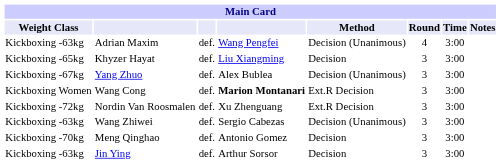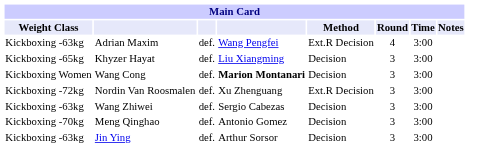Adrian Maxim | Method: Decision (Unanimous) -> Ext.R Decision
- row: Kickboxing -67kg | Yang Zhuo | def. | Alex Bublea | Decision (Unanimous) | 3 | 3:00
Wang Cong | Method: Ext.R Decision -> Decision
Wang Zhiwei | Method: Decision (Unanimous) -> Decision
